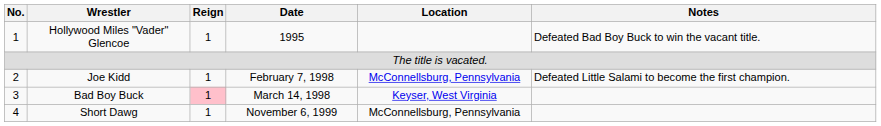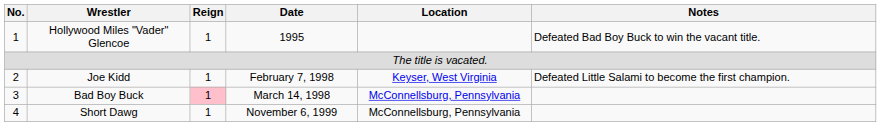Joe Kidd | Location: McConnellsburg, Pennsylvania -> Keyser, West Virginia
Bad Boy Buck | Location: Keyser, West Virginia -> McConnellsburg, Pennsylvania
